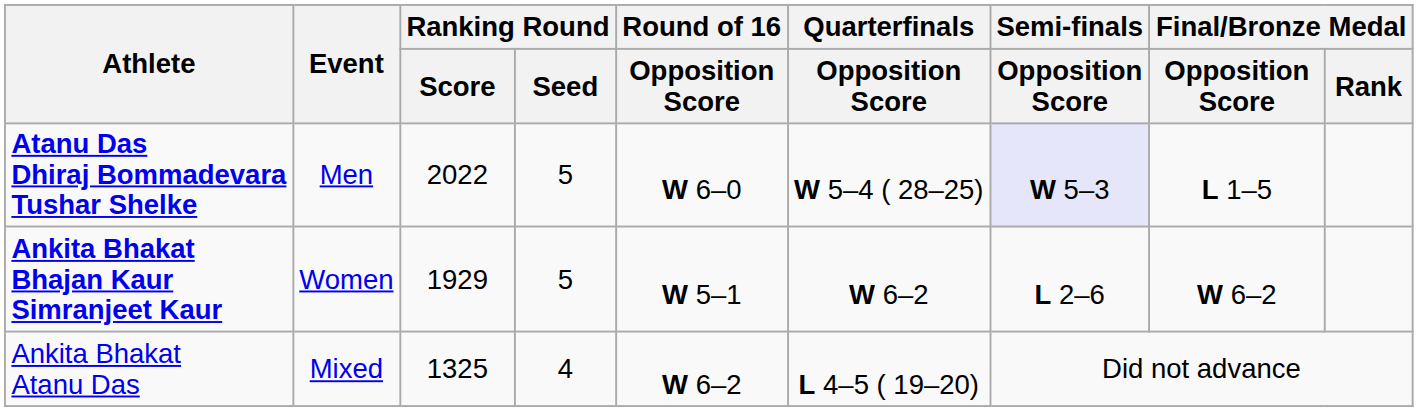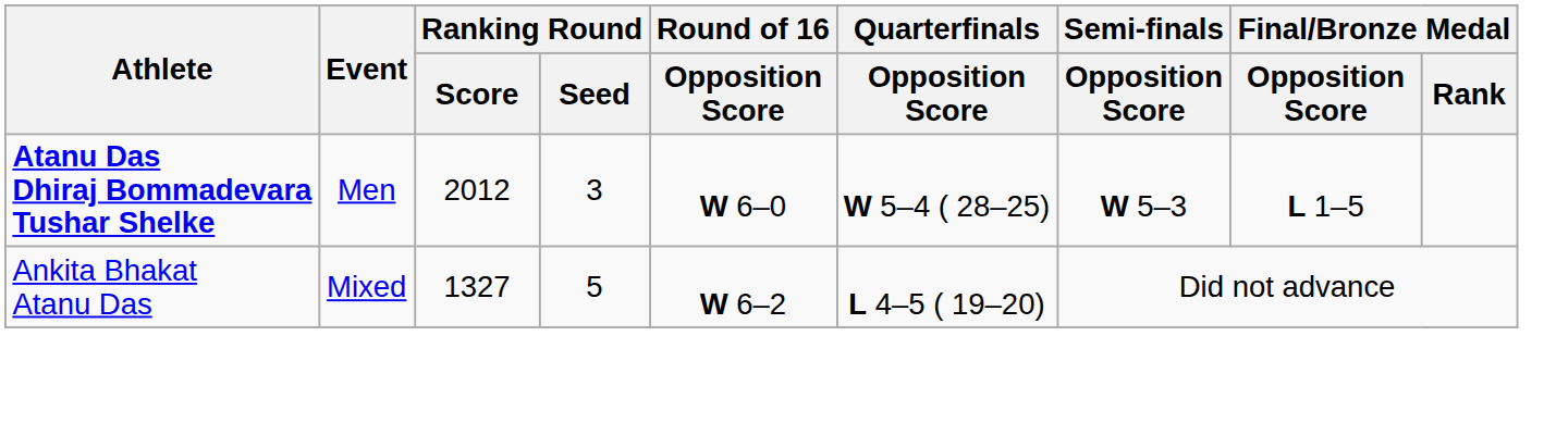Atanu Das Dhiraj Bommadevara Tushar Shelke | Ranking Round / Score: 2022 -> 2012
Atanu Das Dhiraj Bommadevara Tushar Shelke | Ranking Round / Seed: 5 -> 3
Atanu Das Dhiraj Bommadevara Tushar Shelke | Semi-finals / Opposition Score: lavender background -> no background
- row: Ankita Bhakat Bhajan Kaur Simranjeet Kaur | Women | 1929 | 5 | W 5–1 | W 6–2 | L 2–6 | W 6–2
Ankita Bhakat Atanu Das | Ranking Round / Score: 1325 -> 1327
Ankita Bhakat Atanu Das | Ranking Round / Seed: 4 -> 5
